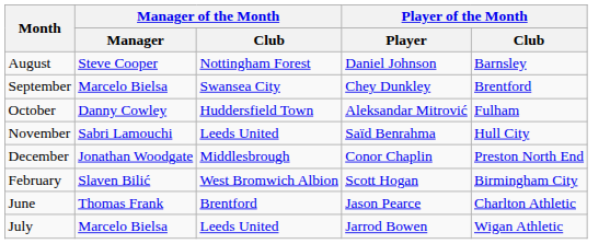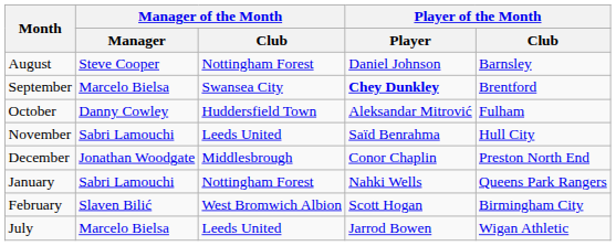September | Player of the Month / Player: normal -> bold
+ row: January | Sabri Lamouchi | Nottingham Forest | Nahki Wells | Queens Park Rangers
- row: June | Thomas Frank | Brentford | Jason Pearce | Charlton Athletic
